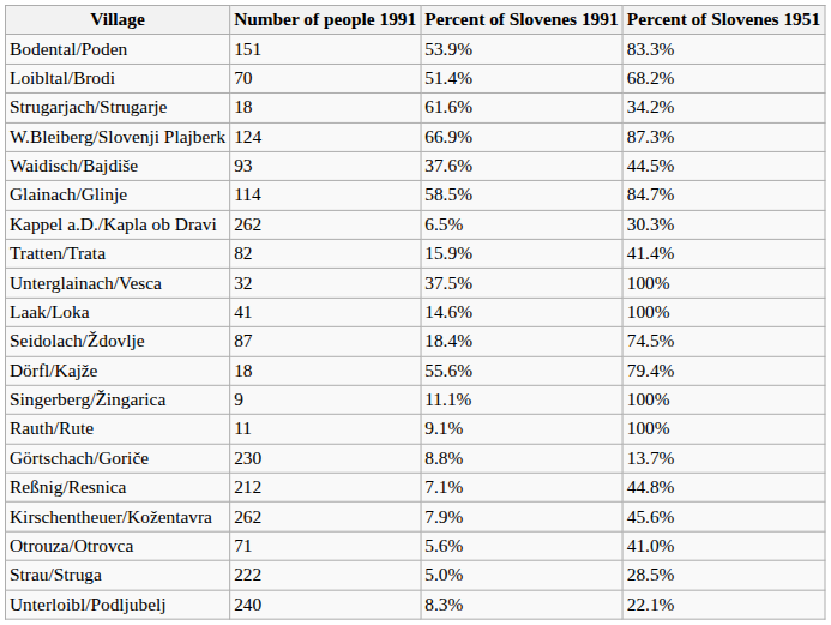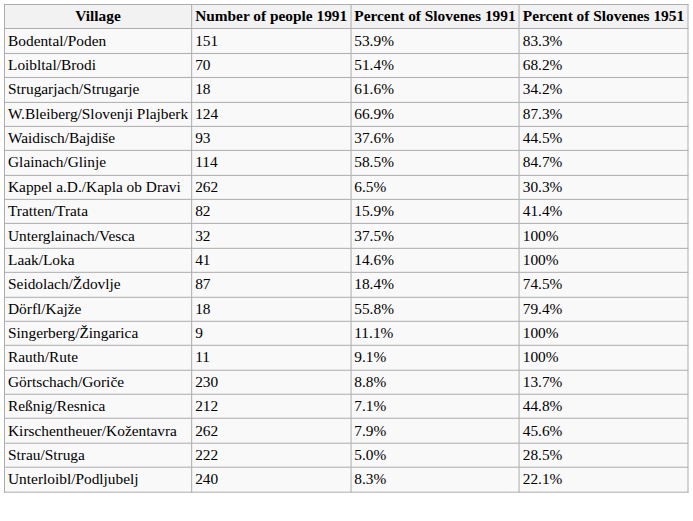Dörfl/Kajže | Percent of Slovenes 1991: 55.6% -> 55.8%
- row: Otrouza/Otrovca | 71 | 5.6% | 41.0%
